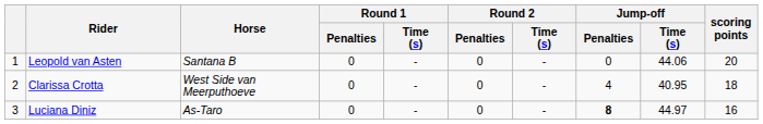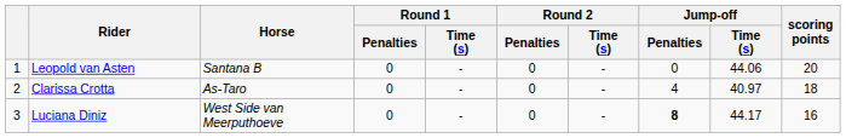Clarissa Crotta | Horse: West Side van Meerputhoeve -> As-Taro
Clarissa Crotta | Jump-off / Time (s): 40.95 -> 40.97
Luciana Diniz | Horse: As-Taro -> West Side van Meerputhoeve
Luciana Diniz | Jump-off / Time (s): 44.97 -> 44.17
